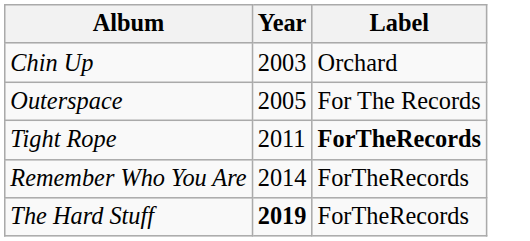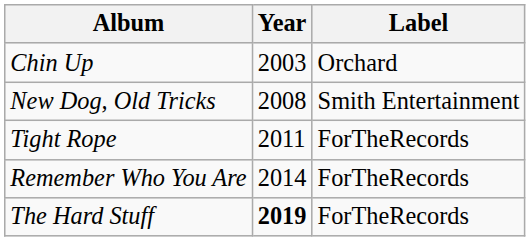- row: Outerspace | 2005 | For The Records
+ row: New Dog, Old Tricks | 2008 | Smith Entertainment
Tight Rope | Label: bold -> normal
